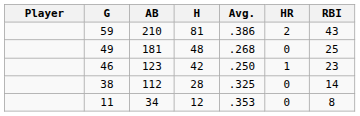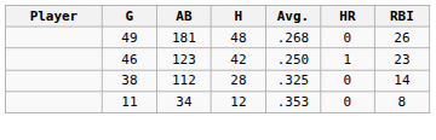- row: 59 | 210 | 81 | .386 | 2 | 43
49 | RBI: 25 -> 26
